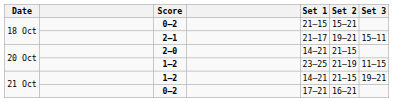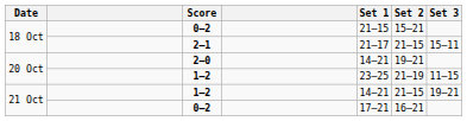2–1 | Set 2: 19–21 -> 21–15
2–0 | Set 2: 21–15 -> 19–21
